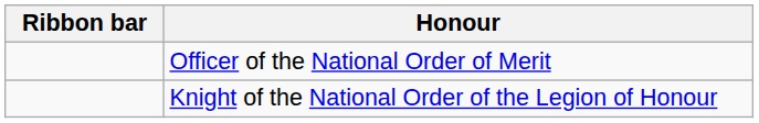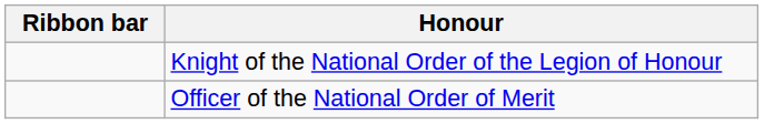rows swapped: Knight of the National Order of the Legion of Honour <-> Officer of the National Order of Merit
